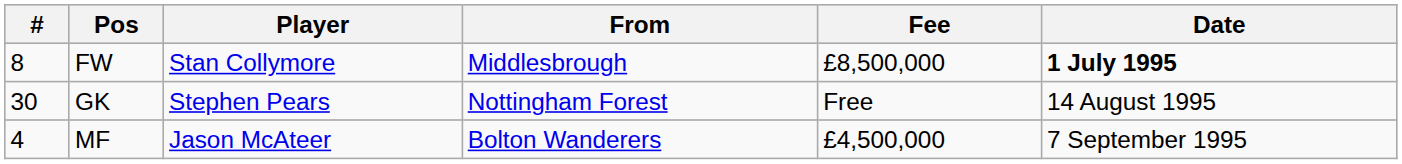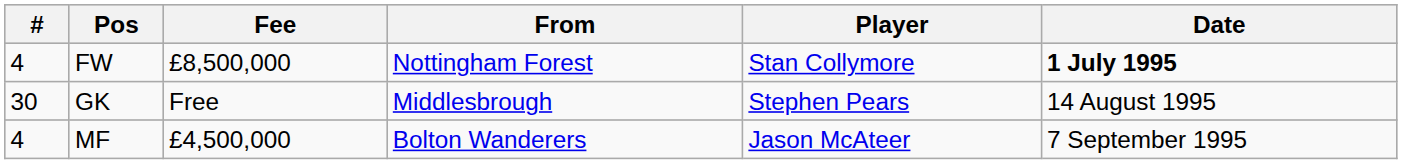columns swapped: Player <-> Fee
FW | #: 8 -> 4
FW | From: Middlesbrough -> Nottingham Forest
GK | From: Nottingham Forest -> Middlesbrough
